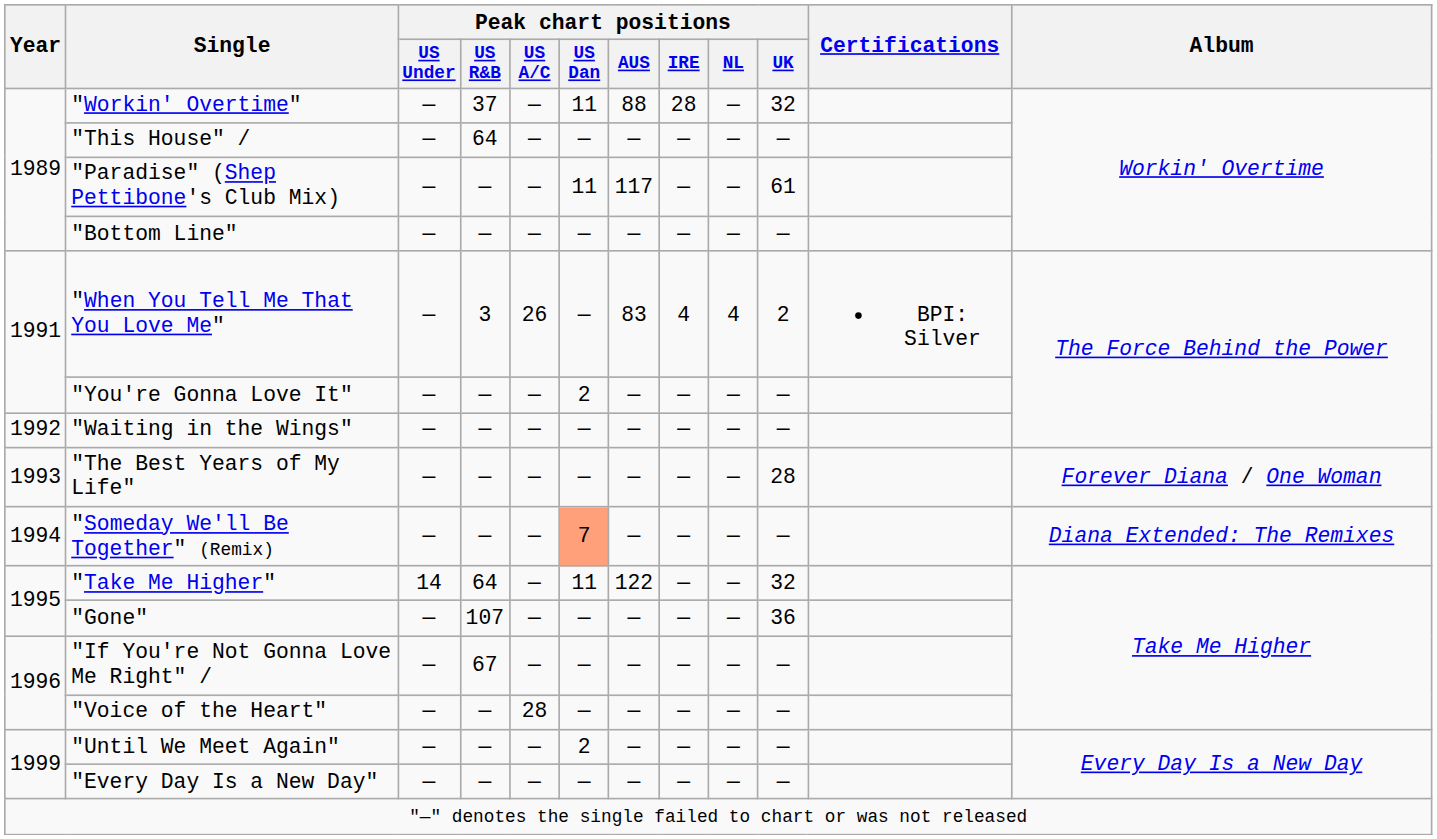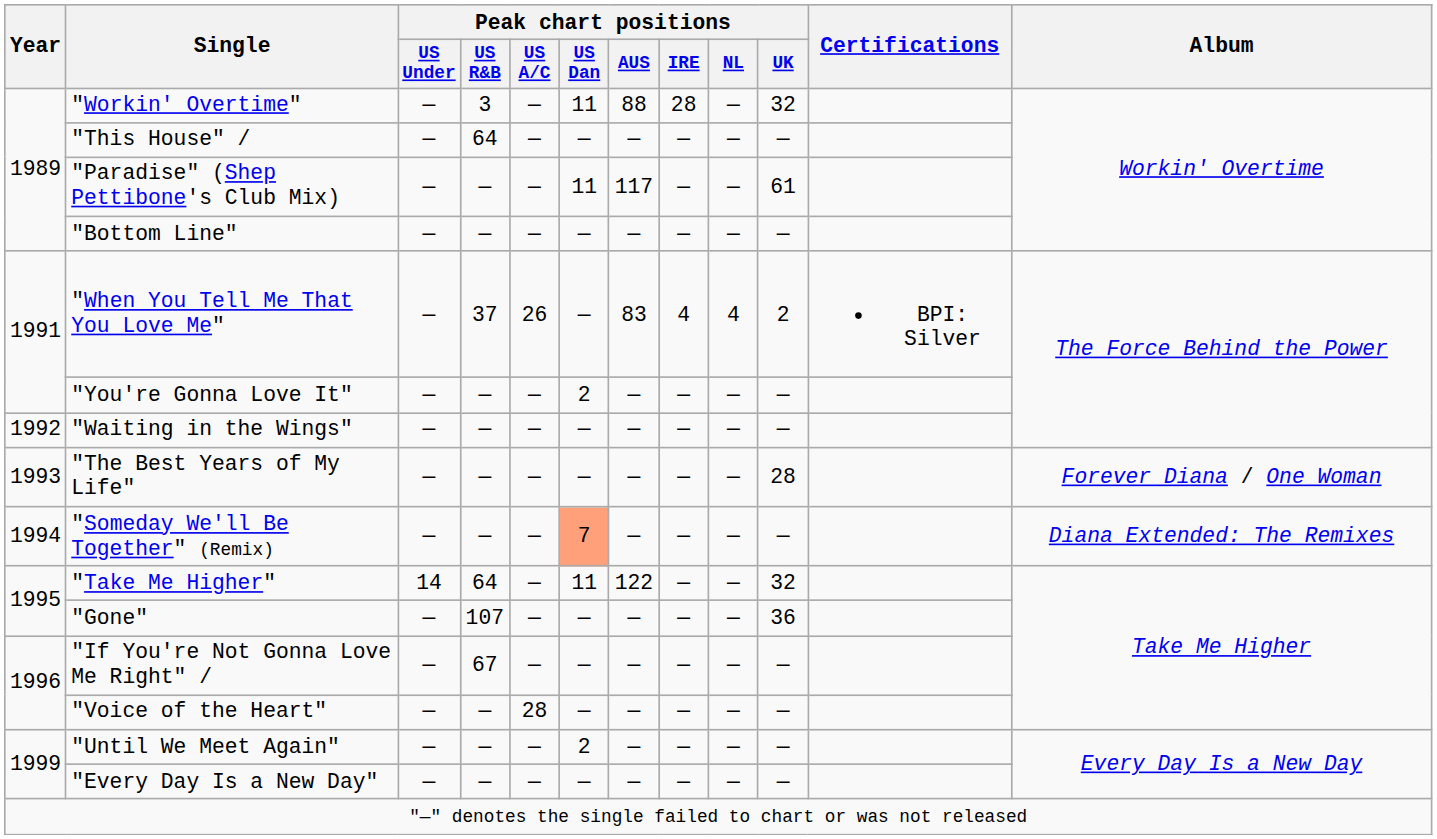"Workin' Overtime" | Peak chart positions / US R&B: 37 -> 3
"When You Tell Me That You Love Me" | Peak chart positions / US R&B: 3 -> 37
